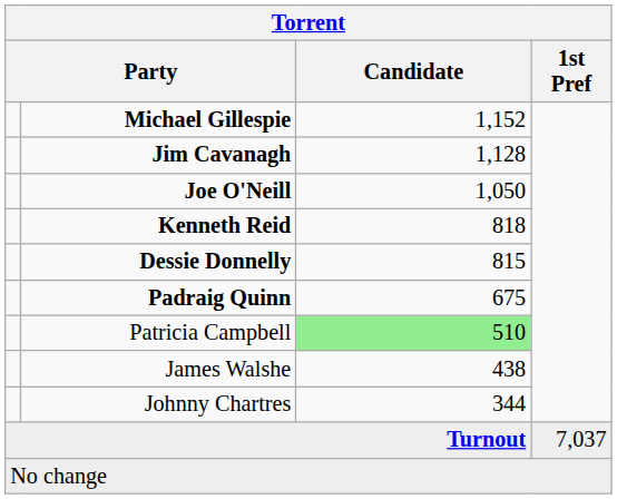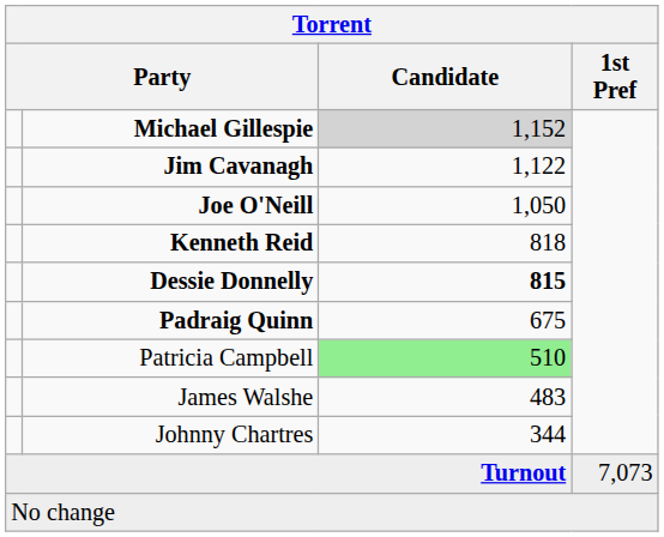Michael Gillespie | Candidate: no background -> lightgrey background
Jim Cavanagh | Candidate: 1,128 -> 1,122
Dessie Donnelly | Candidate: normal -> bold
James Walshe | Candidate: 438 -> 483
Turnout | 1st Pref: 7,037 -> 7,073
